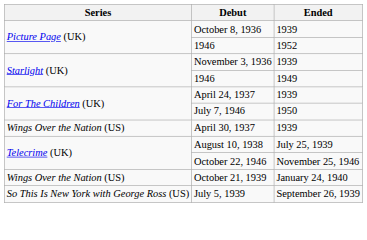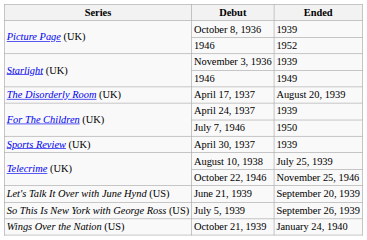+ row: The Disorderly Room (UK) | April 17, 1937 | August 20, 1939
April 30, 1937 | Series: Wings Over the Nation (US) -> Sports Review (UK)
+ row: Let's Talk It Over with June Hynd (US) | June 21, 1939 | September 20, 1939
rows swapped: July 5, 1939 <-> October 21, 1939
